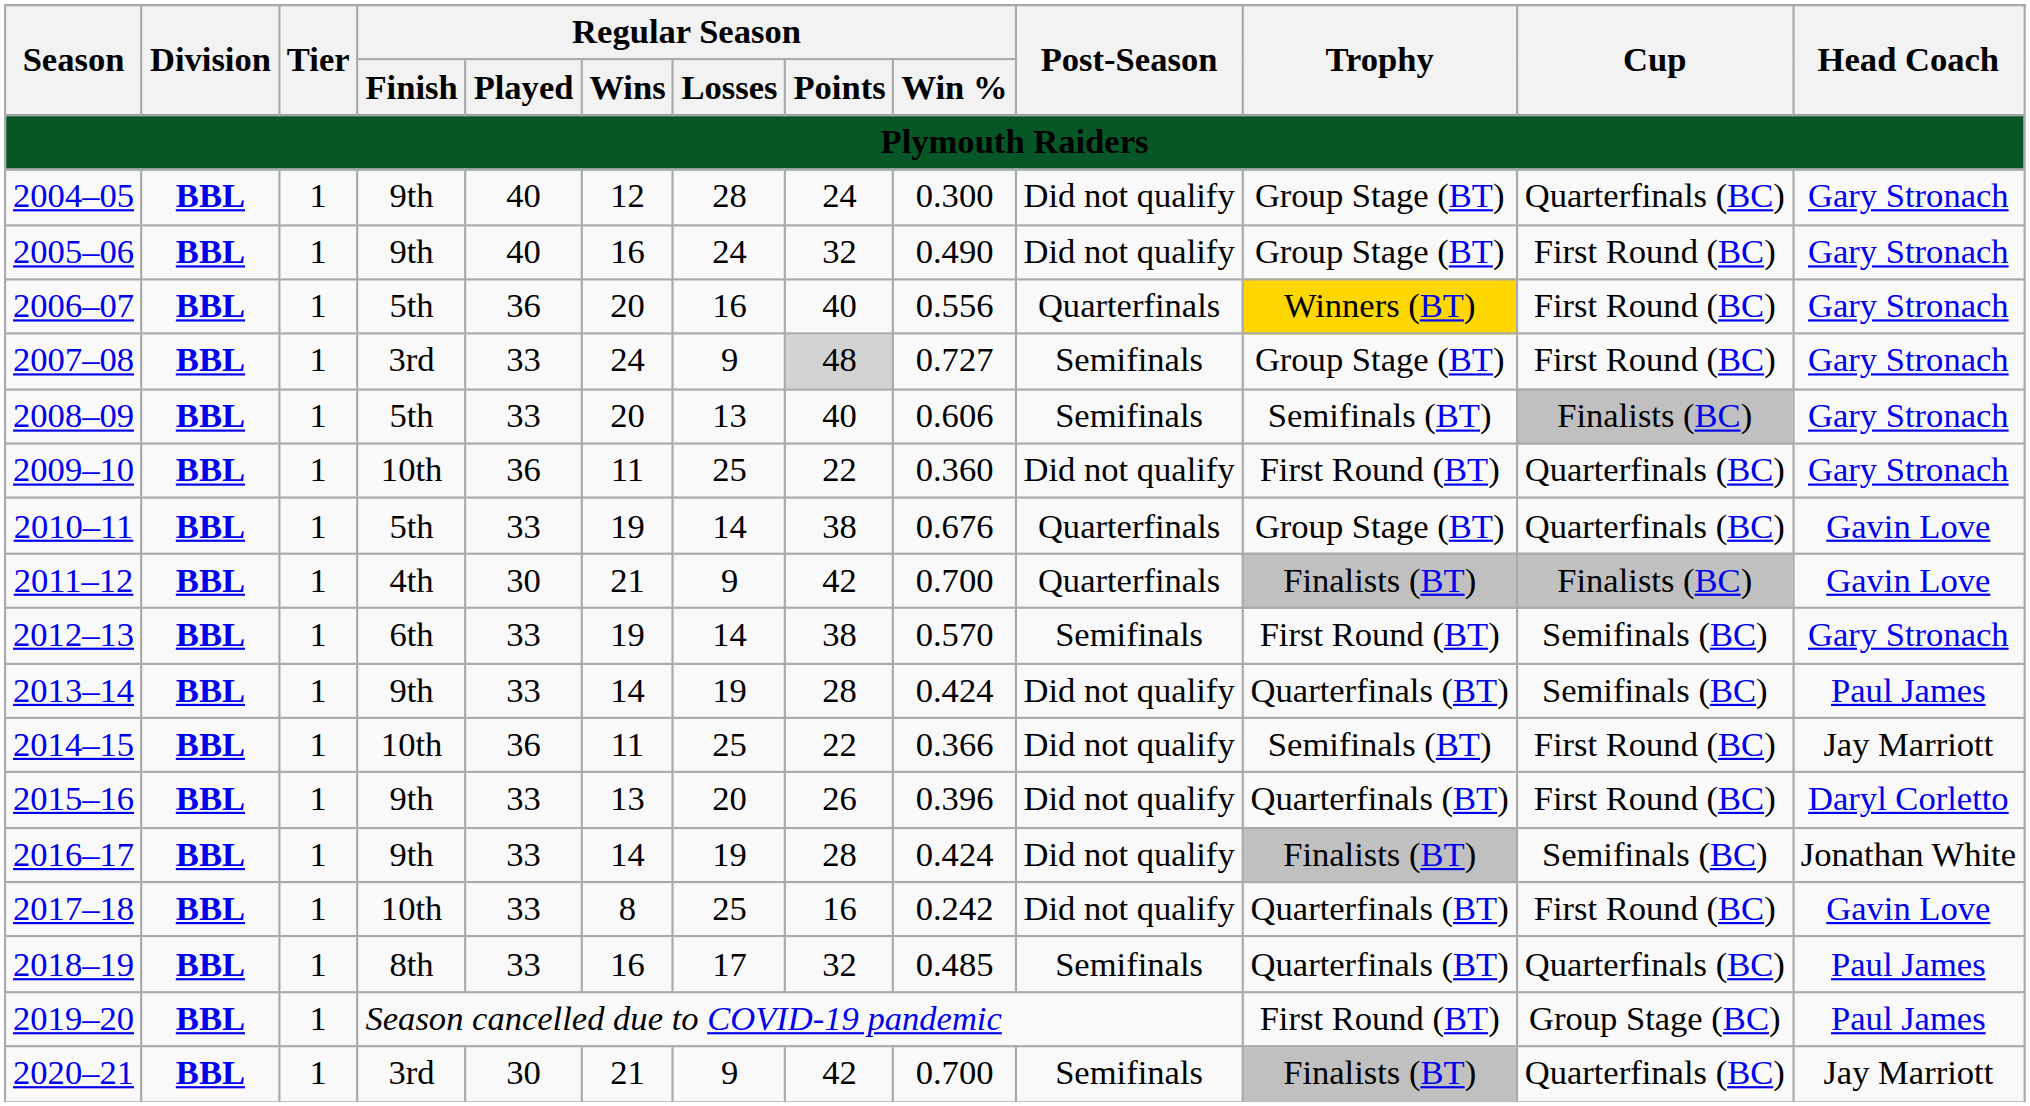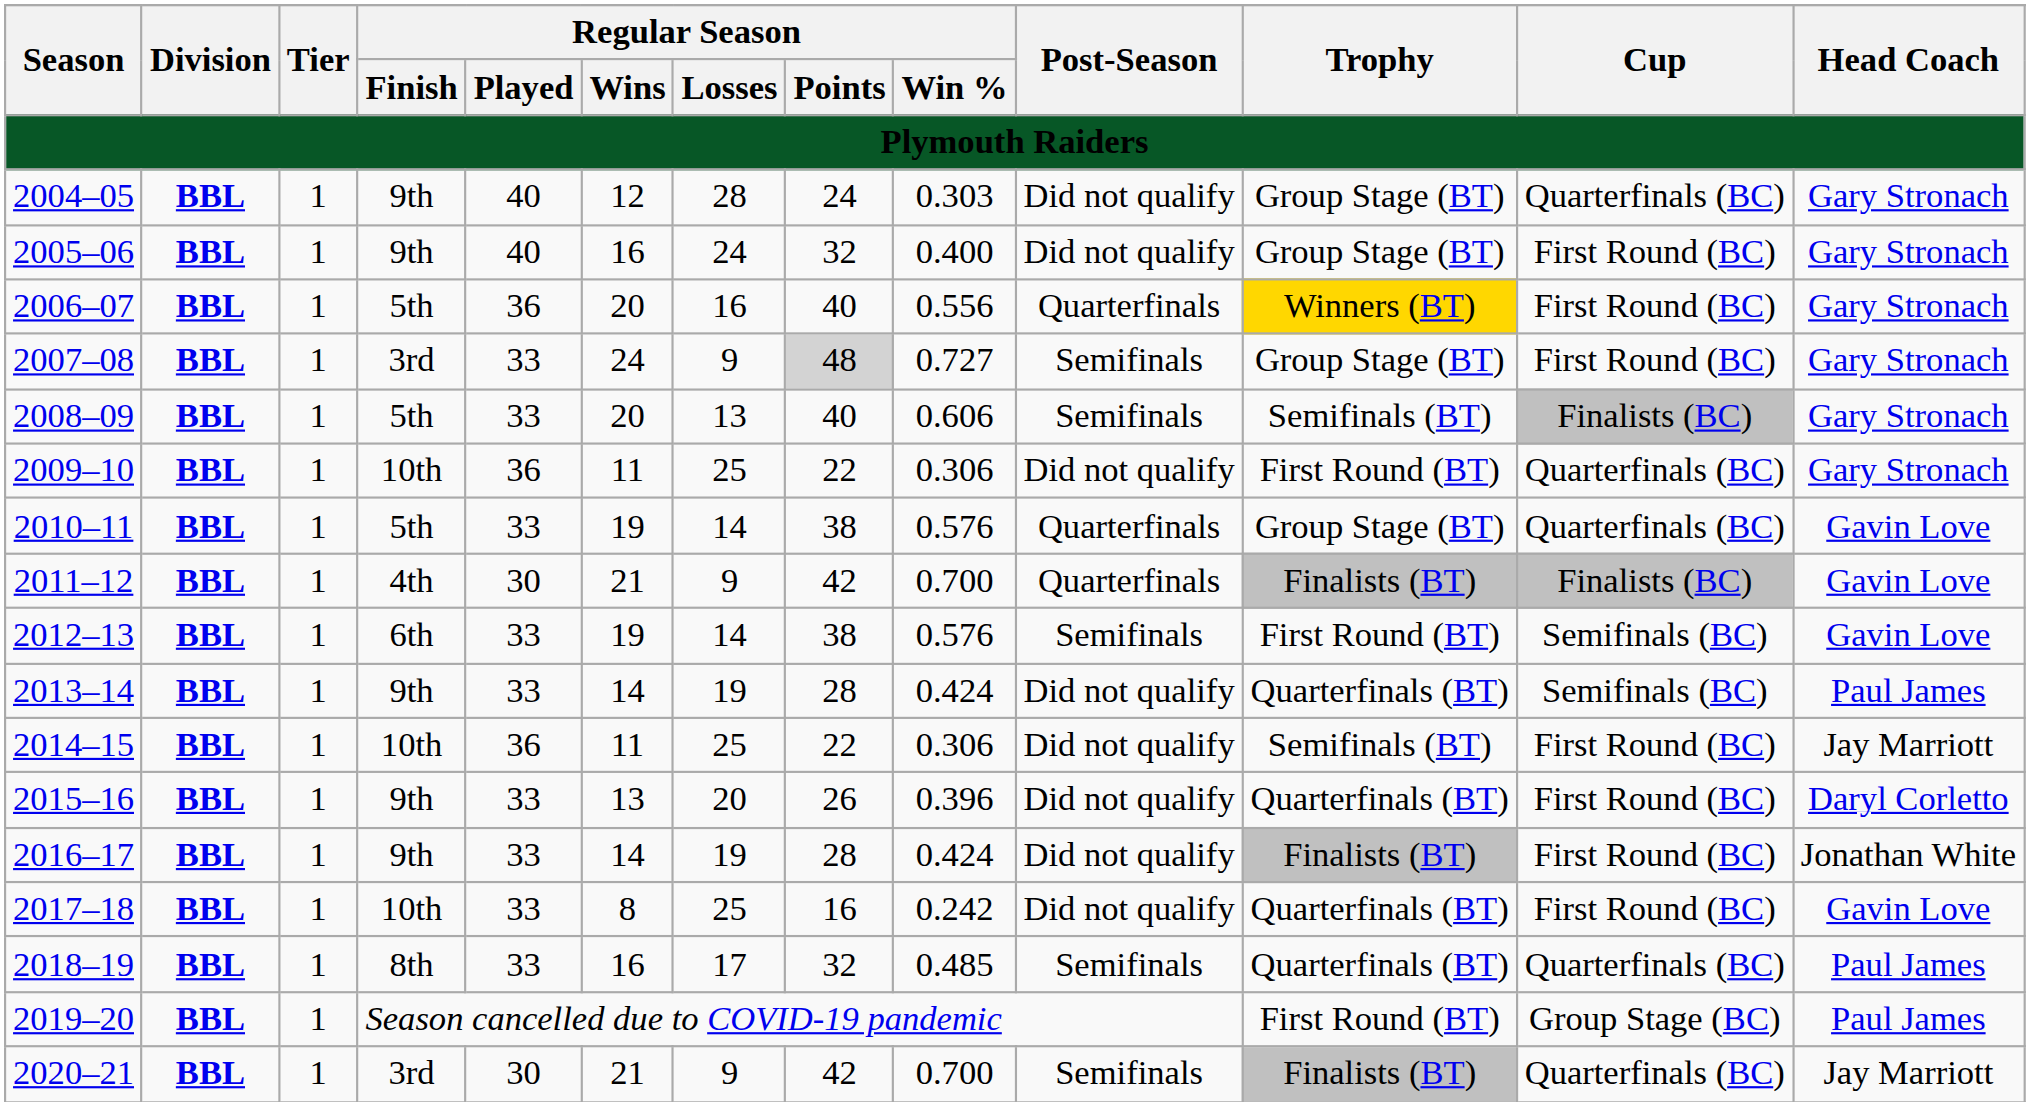2004–05 | Regular Season / Win %: 0.300 -> 0.303
2005–06 | Regular Season / Win %: 0.490 -> 0.400
2009–10 | Regular Season / Win %: 0.360 -> 0.306
2010–11 | Regular Season / Win %: 0.676 -> 0.576
2012–13 | Regular Season / Win %: 0.570 -> 0.576
2012–13 | Head Coach: Gary Stronach -> Gavin Love
2014–15 | Regular Season / Win %: 0.366 -> 0.306
2016–17 | Cup: Semifinals (BC) -> First Round (BC)
